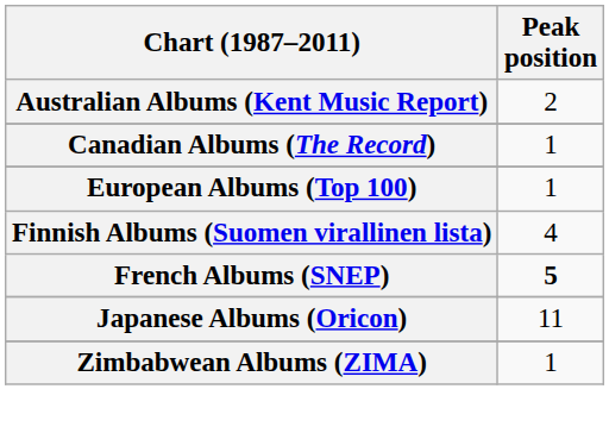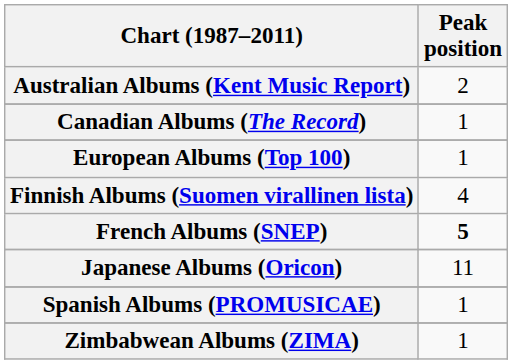+ row: Spanish Albums (PROMUSICAE) | 1
